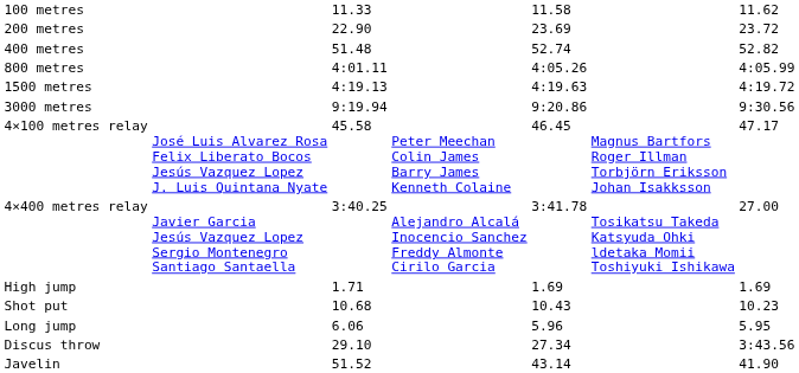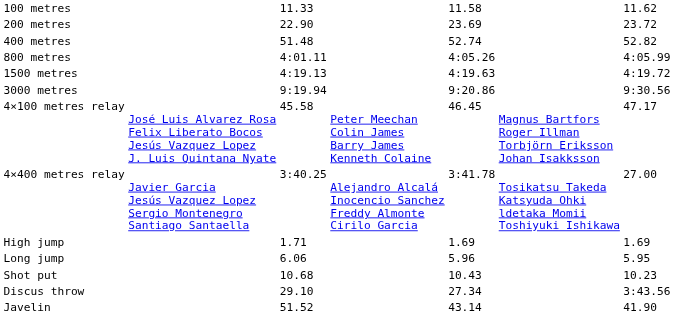rows swapped: Long jump <-> Shot put
